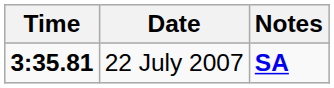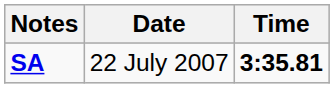columns swapped: Time <-> Notes
